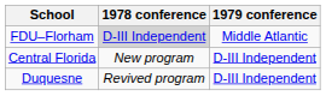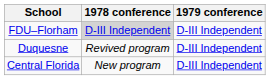FDU–Florham | 1979 conference: Middle Atlantic -> D-III Independent
rows swapped: Central Florida <-> Duquesne
